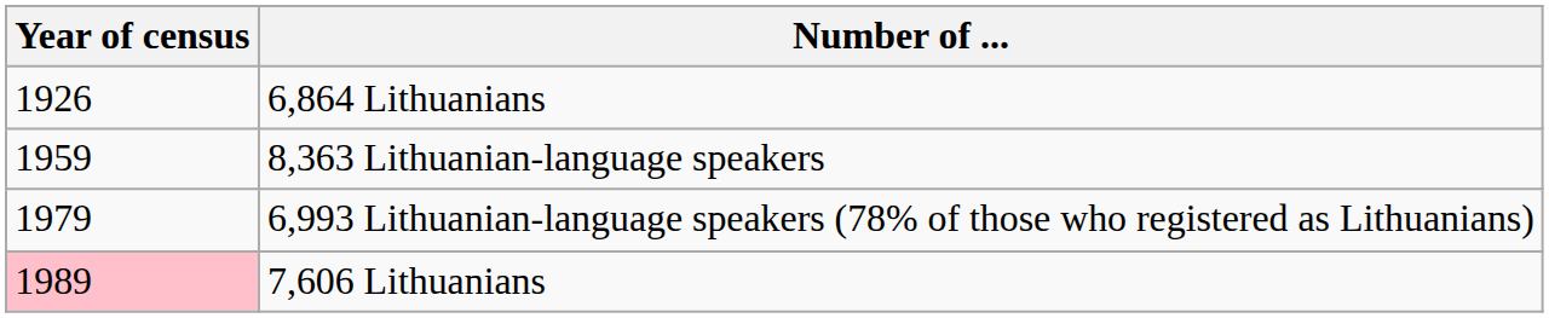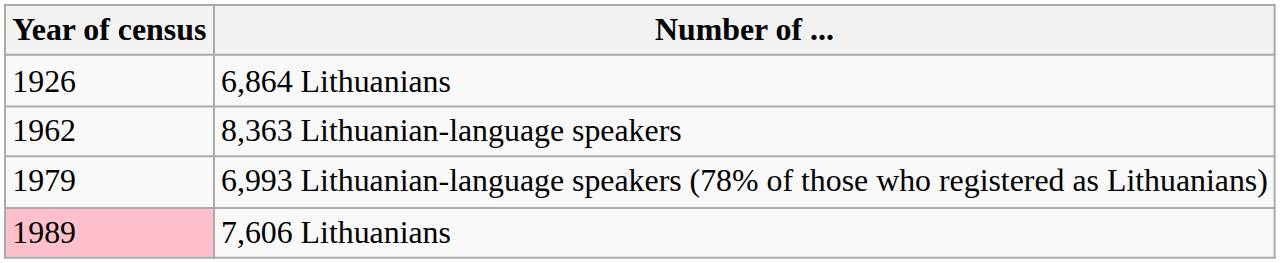8,363 Lithuanian-language speakers | Year of census: 1959 -> 1962
